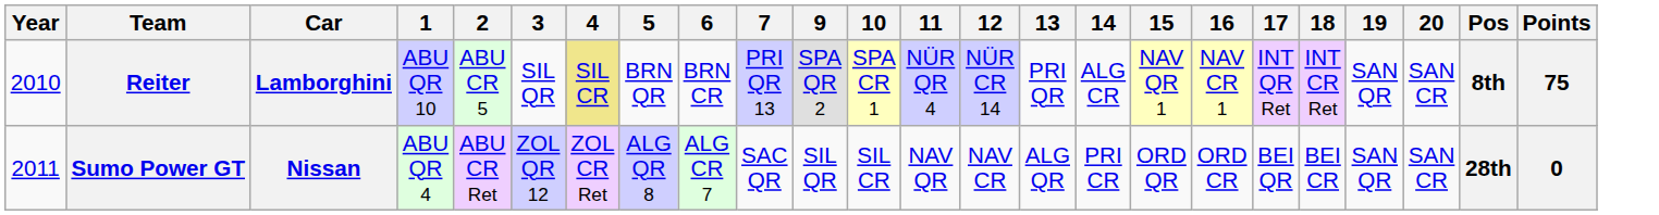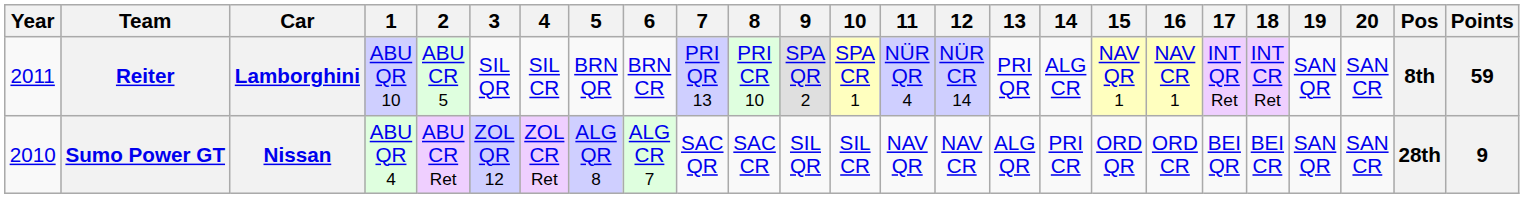+ column: 8 | PRI CR 10 | SAC CR
Reiter | Year: 2010 -> 2011
Reiter | 4: khaki background -> no background
Reiter | Points: 75 -> 59
Sumo Power GT | Year: 2011 -> 2010
Sumo Power GT | Points: 0 -> 9
